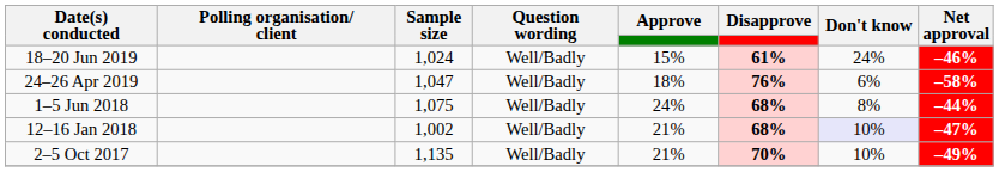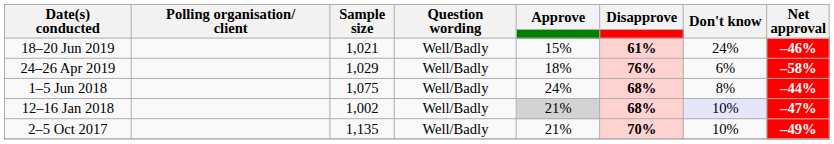18–20 Jun 2019 | Sample size: 1,024 -> 1,021
24–26 Apr 2019 | Sample size: 1,047 -> 1,029
12–16 Jan 2018 | Approve: no background -> lightgrey background
